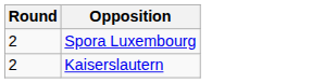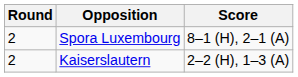+ column: Score | 8–1 (H), 2–1 (A) | 2–2 (H), 1–3 (A)
